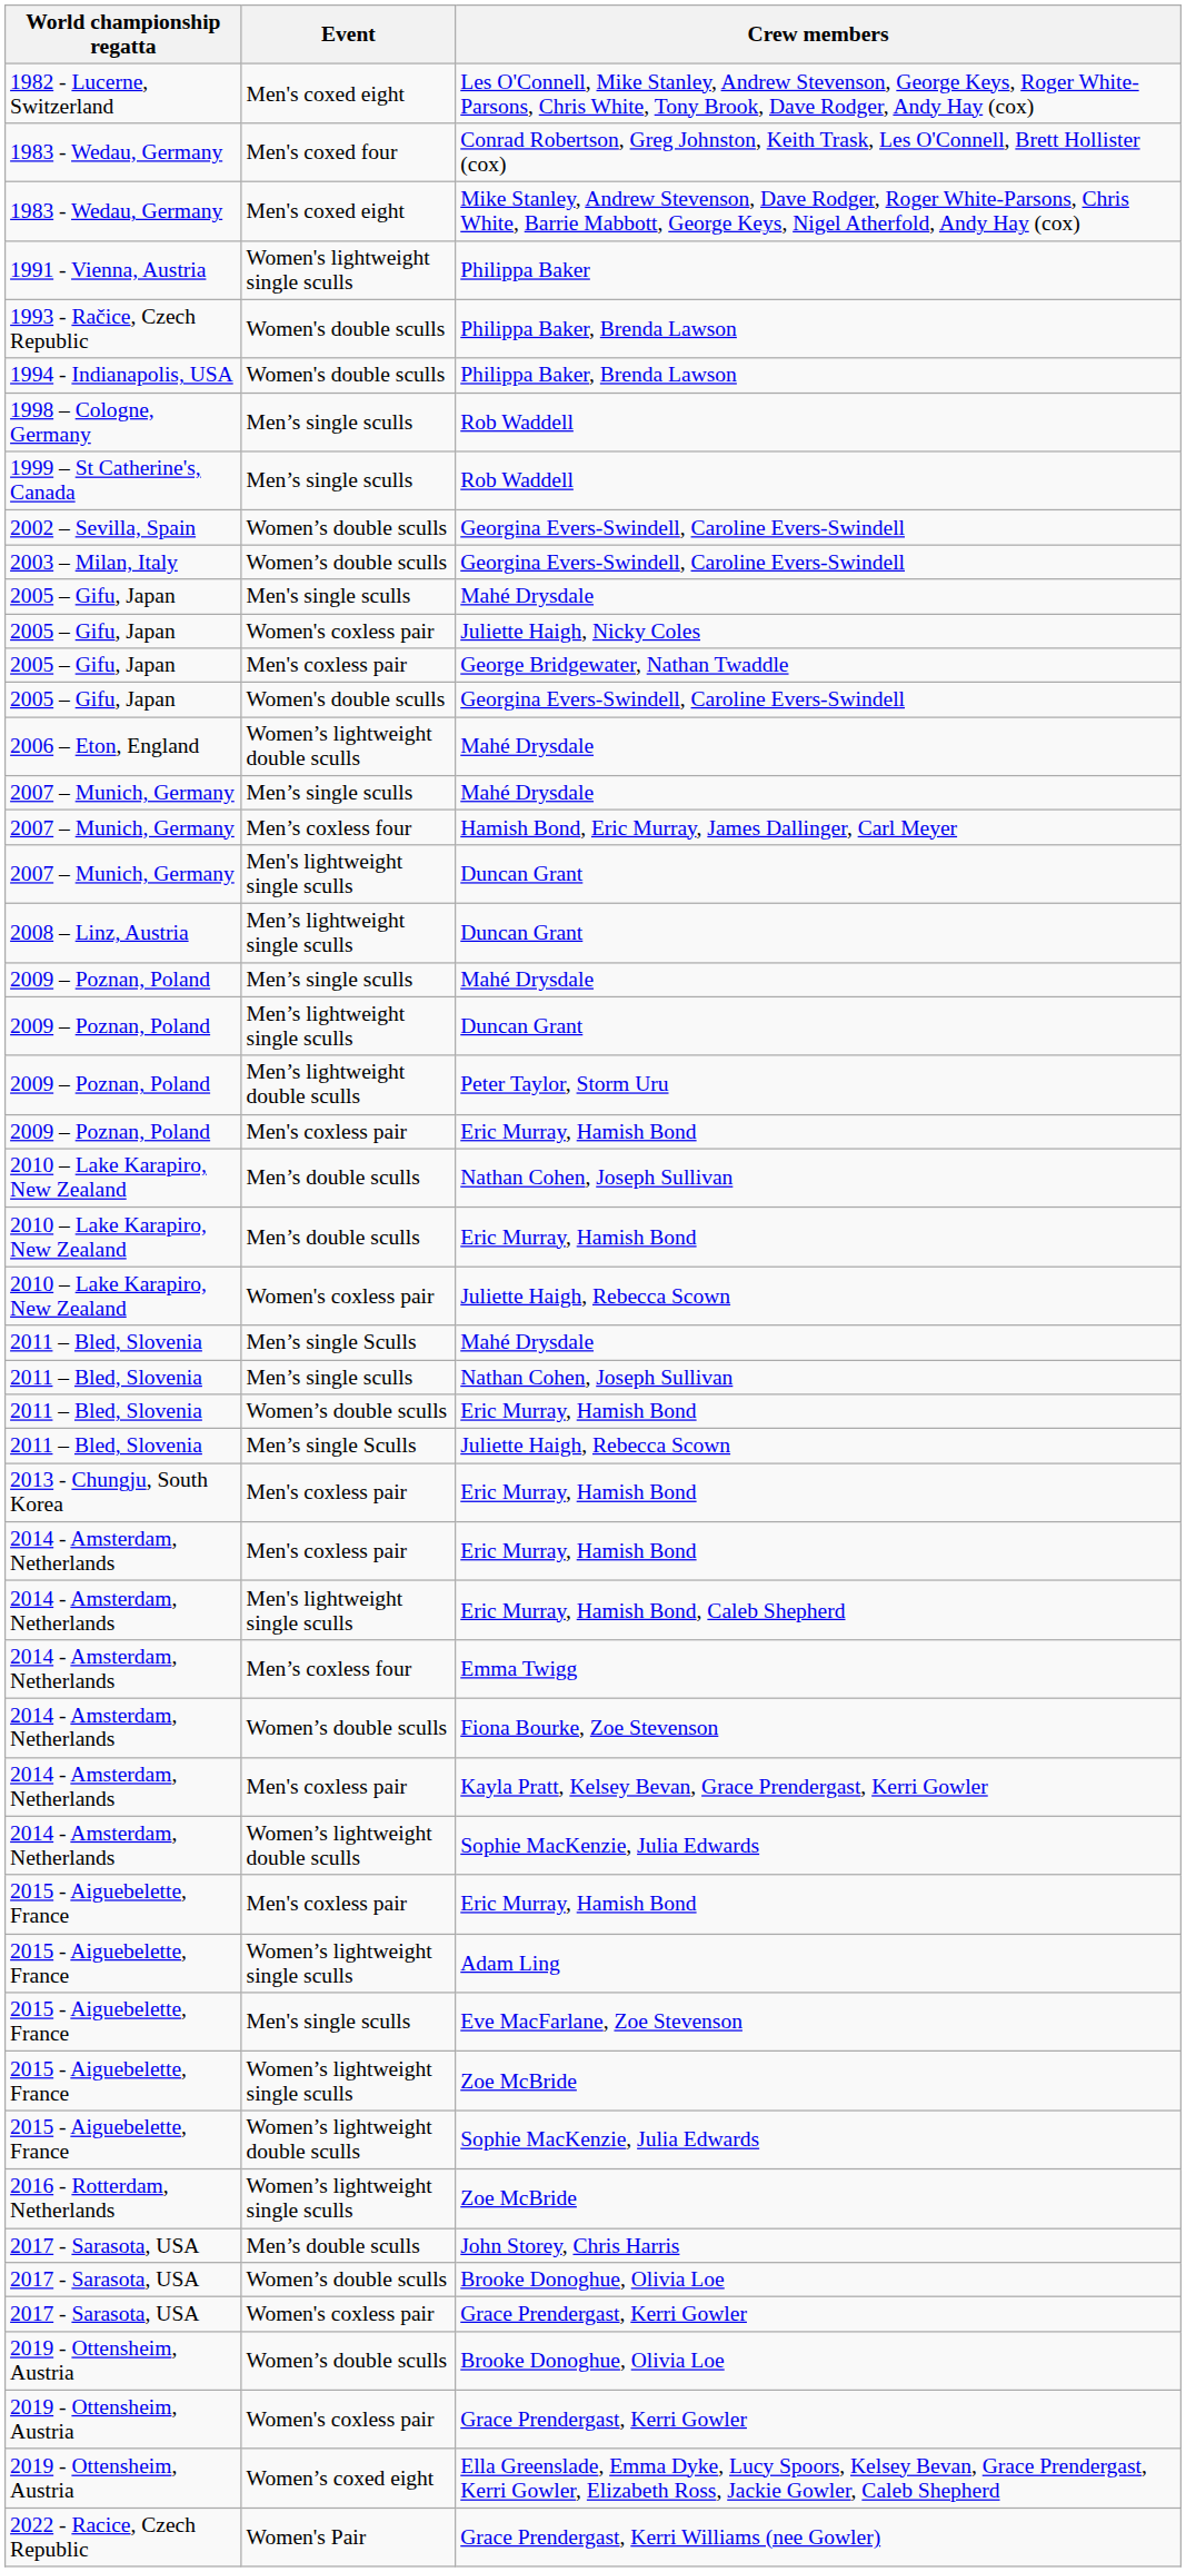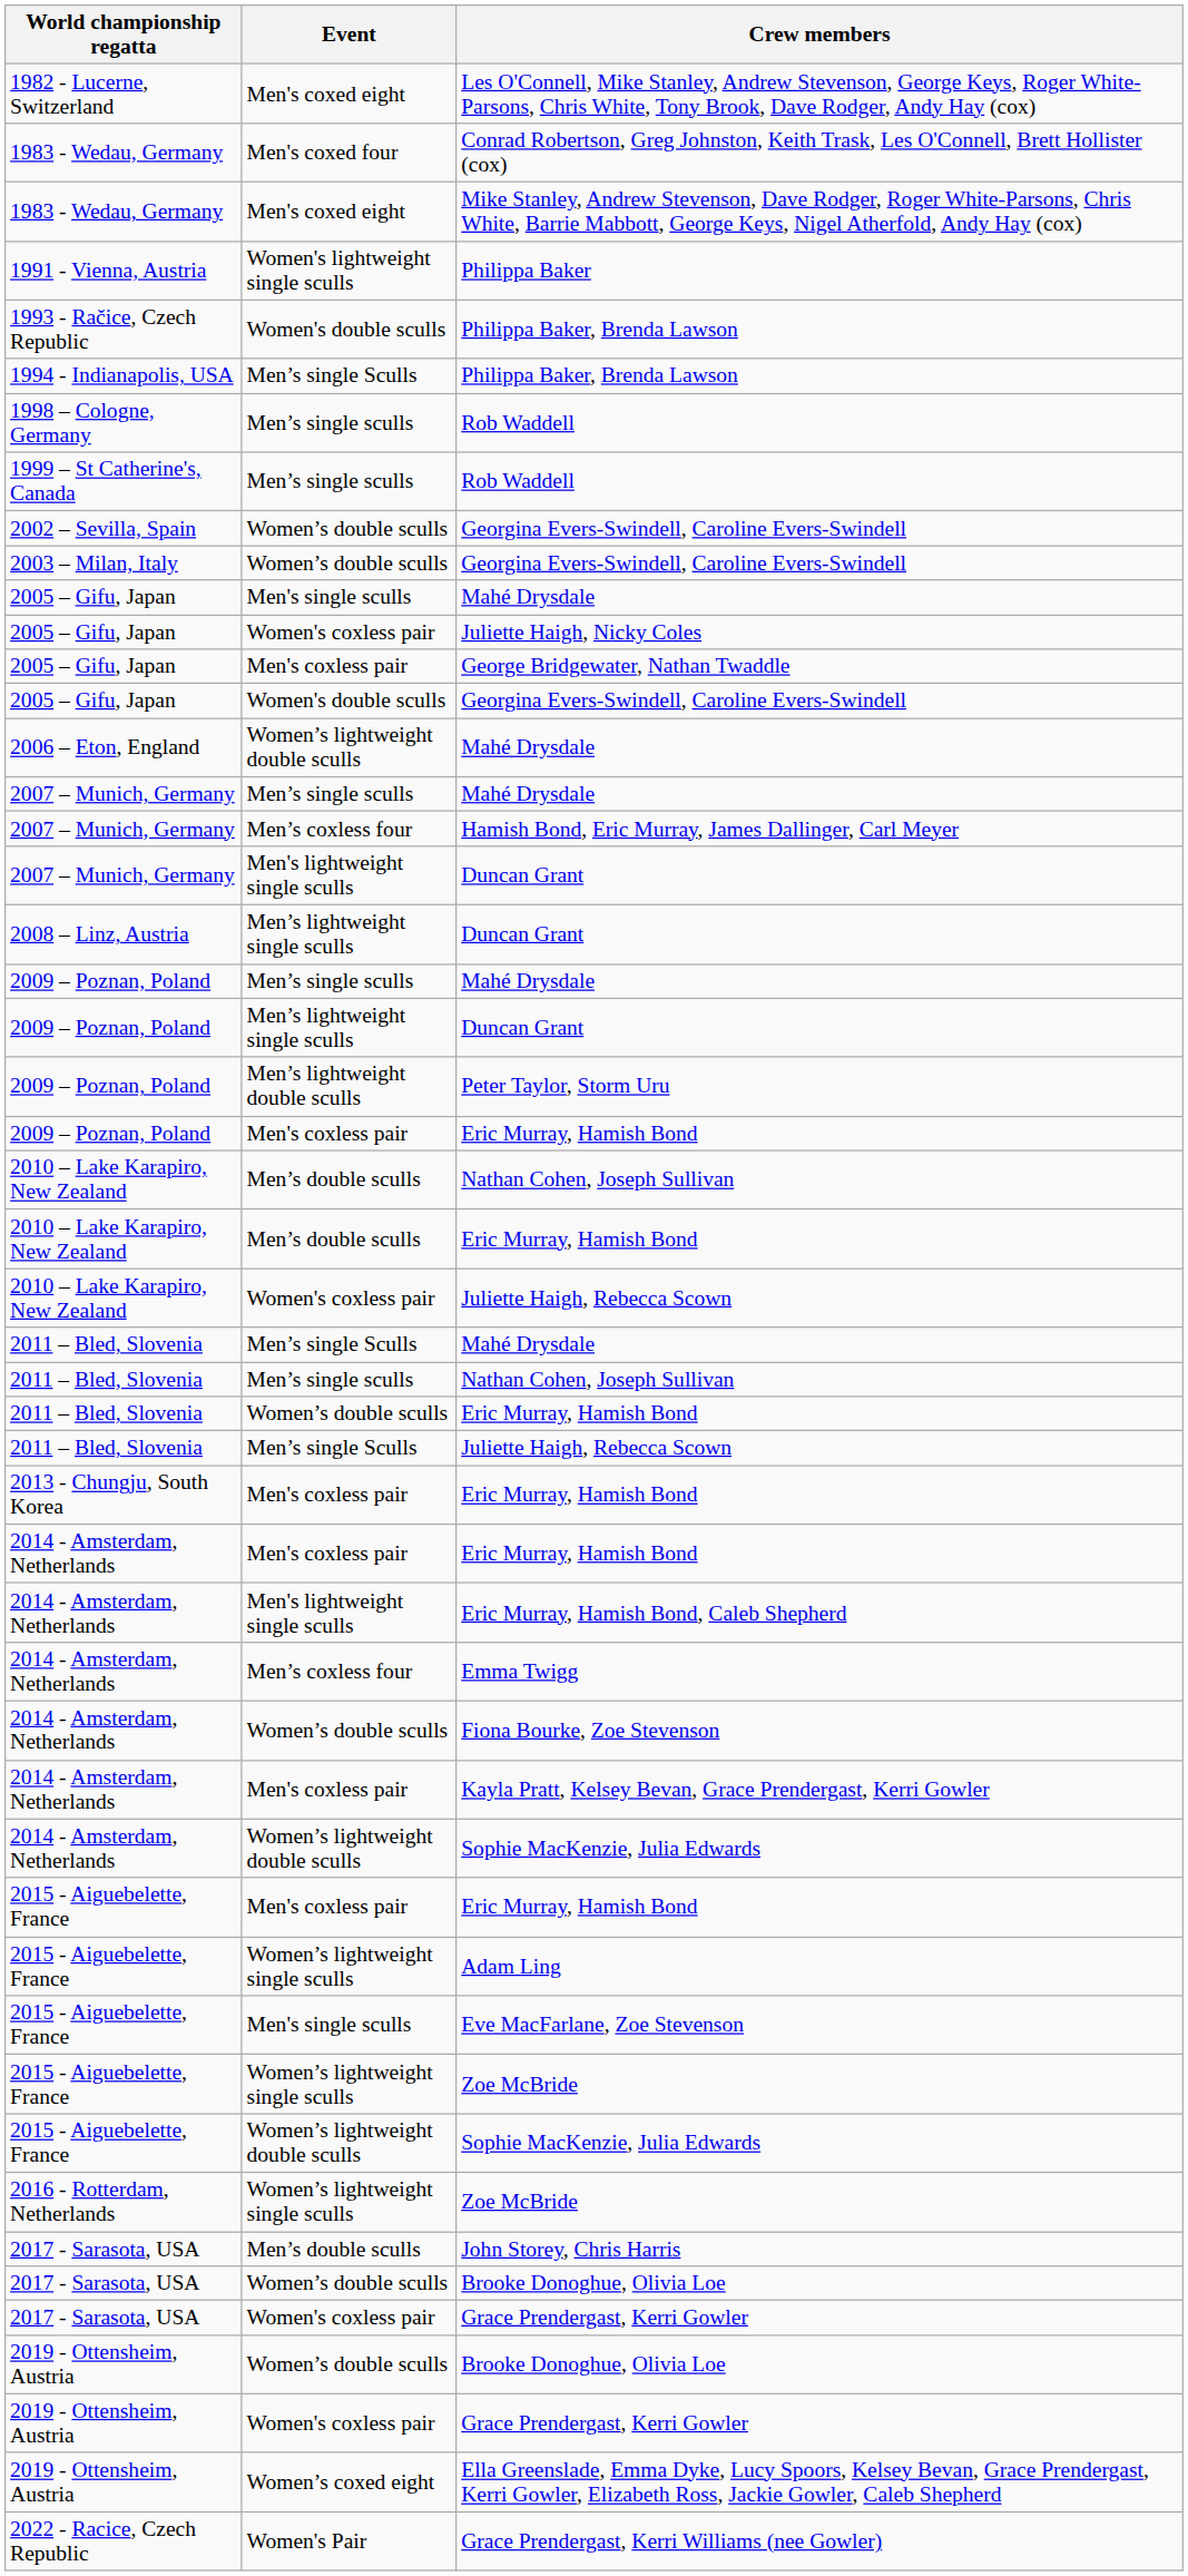1994 - Indianapolis, USA / Philippa Baker, Brenda Lawson | Event: Women's double sculls -> Men’s single Sculls
